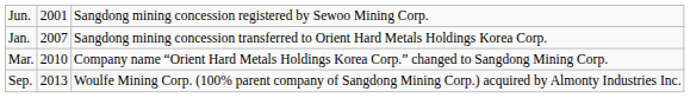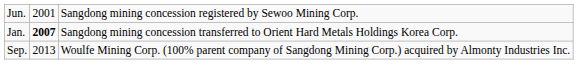Jan. | column 2: normal -> bold
- row: Mar. | 2010 | Company name “Orient Hard Metals Holdings Korea Corp.” changed to Sangdong Mining Corp.
